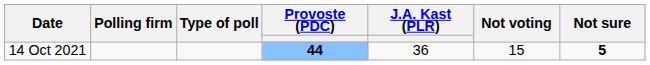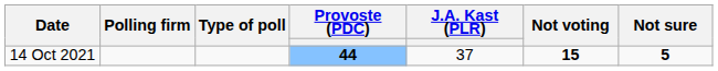14 Oct 2021 | J.A. Kast (PLR): 36 -> 37
14 Oct 2021 | Not voting: normal -> bold
